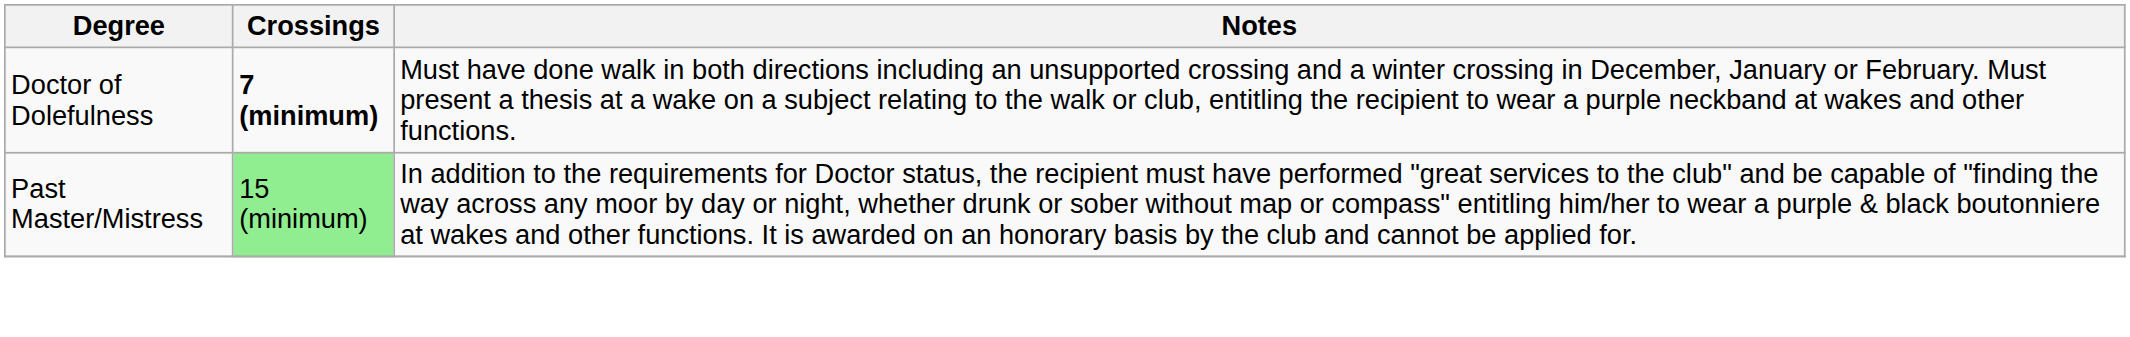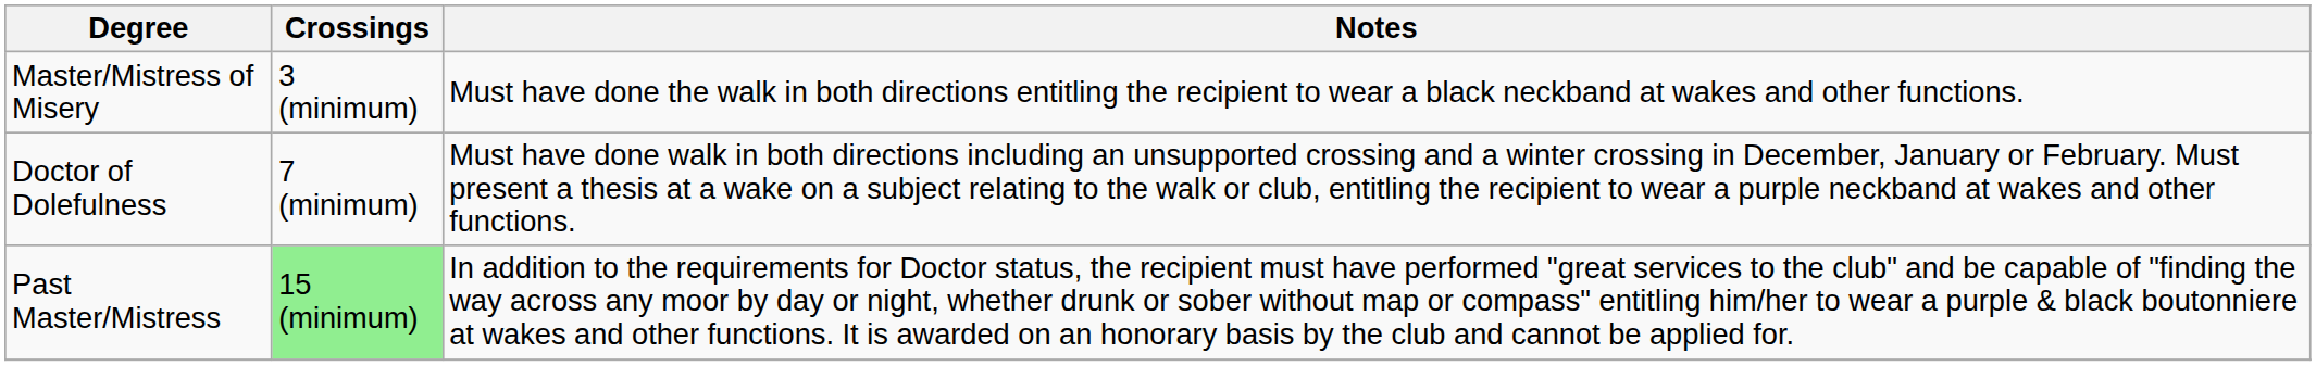+ row: Master/Mistress of Misery | 3 (minimum) | Must have done the walk in both directions entitling the recipient to wear a black neckband at wakes and other functions.
Doctor of Dolefulness | Crossings: bold -> normal
